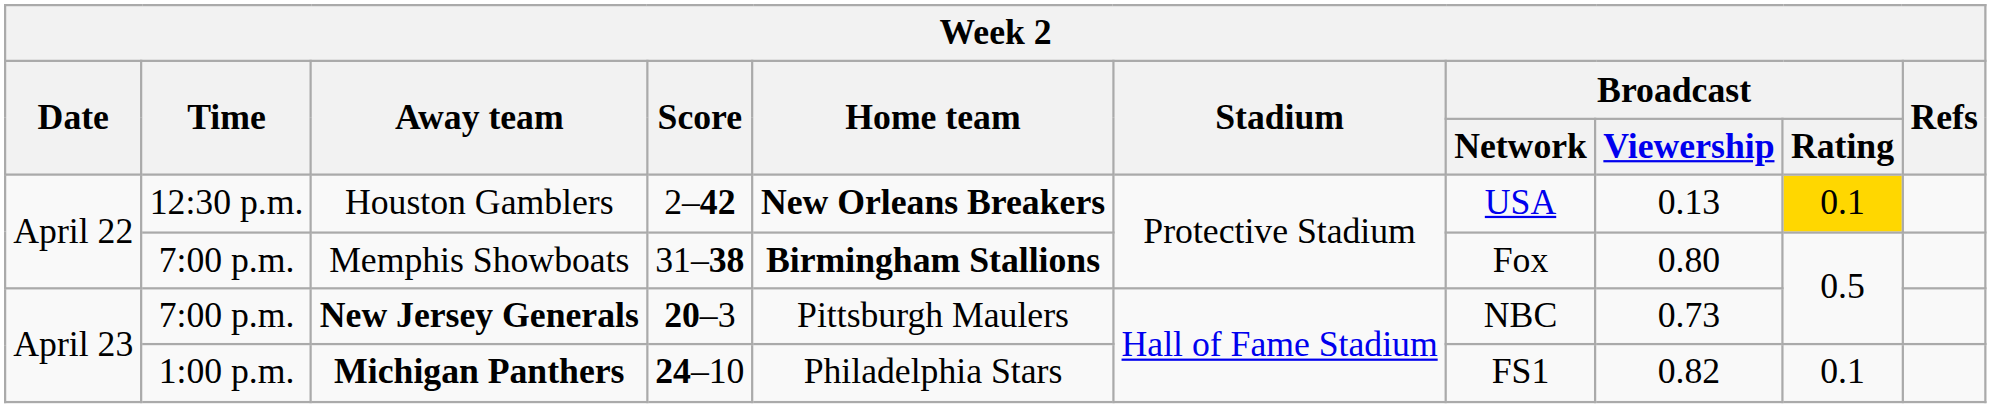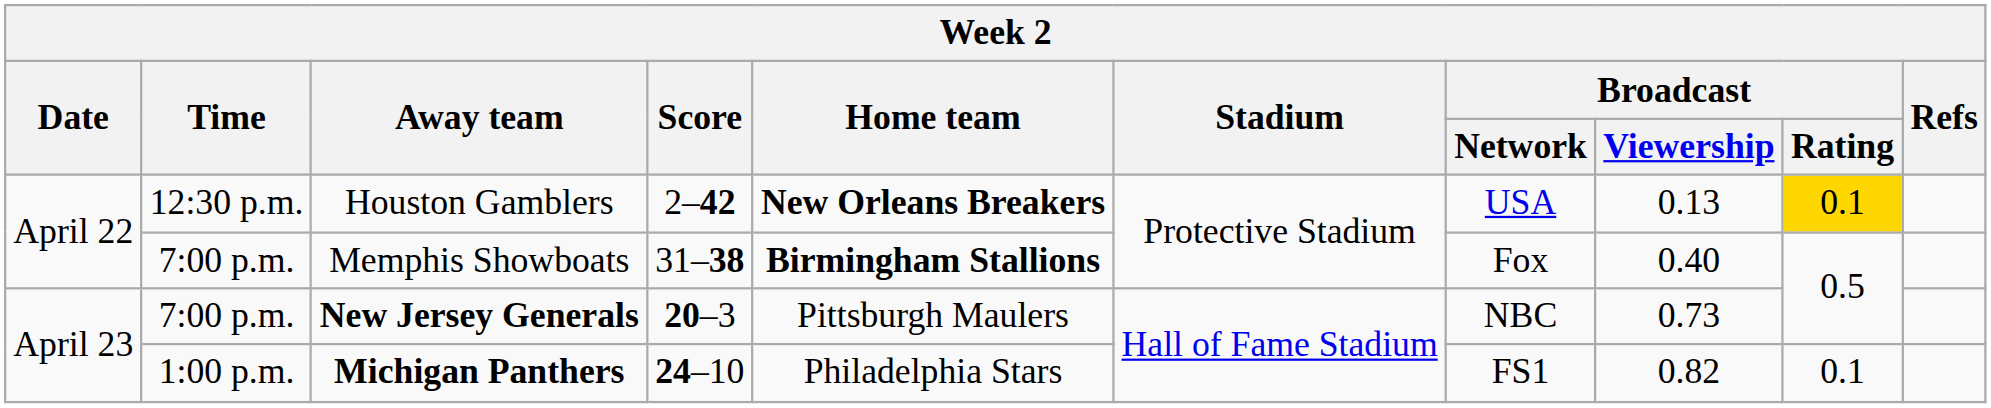Memphis Showboats | Broadcast / Viewership: 0.80 -> 0.40
